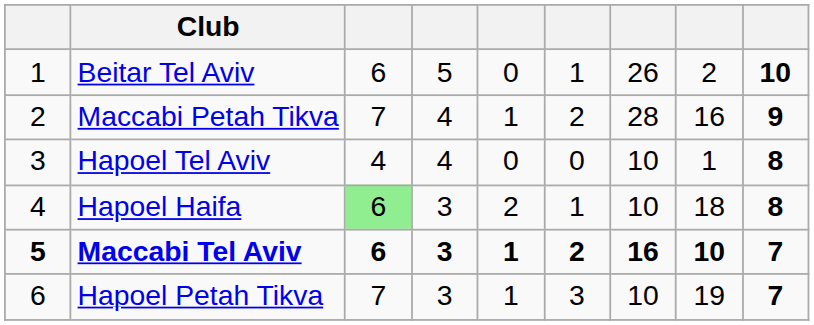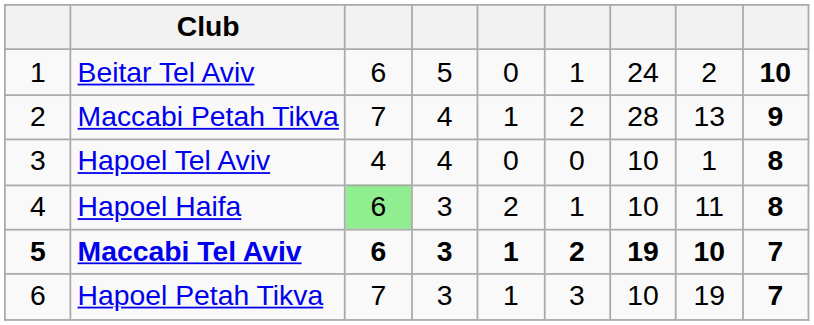Beitar Tel Aviv | column 7: 26 -> 24
Maccabi Petah Tikva | column 8: 16 -> 13
Hapoel Haifa | column 8: 18 -> 11
Maccabi Tel Aviv | column 7: 16 -> 19
